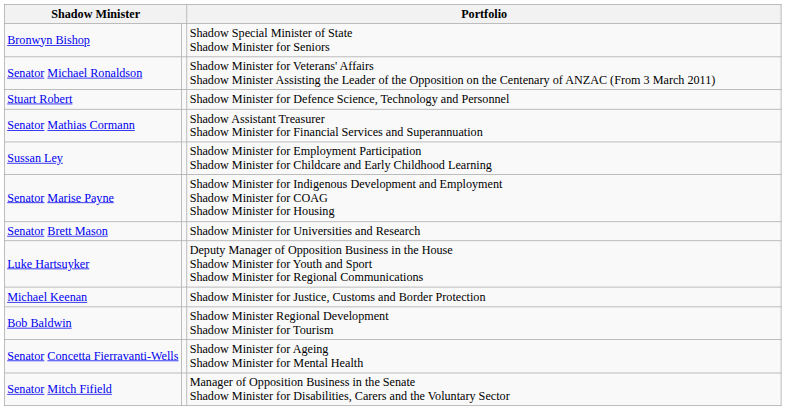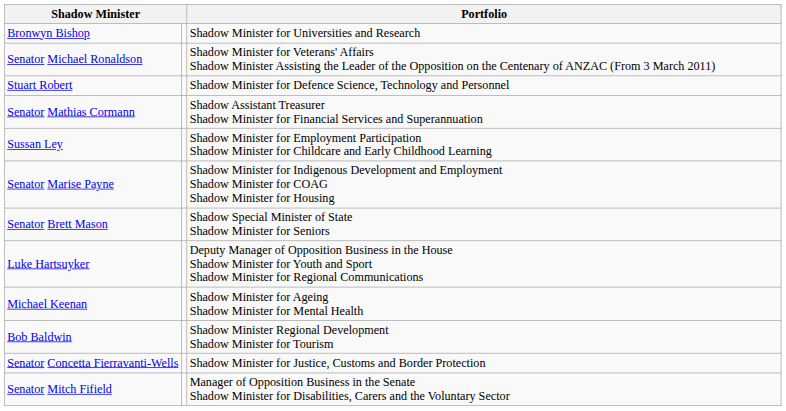Bronwyn Bishop | Portfolio: Shadow Special Minister of State Shadow Minister for Seniors -> Shadow Minister for Universities and Research
Senator Brett Mason | Portfolio: Shadow Minister for Universities and Research -> Shadow Special Minister of State Shadow Minister for Seniors
Michael Keenan | Portfolio: Shadow Minister for Justice, Customs and Border Protection -> Shadow Minister for Ageing Shadow Minister for Mental Health
Senator Concetta Fierravanti-Wells | Portfolio: Shadow Minister for Ageing Shadow Minister for Mental Health -> Shadow Minister for Justice, Customs and Border Protection
